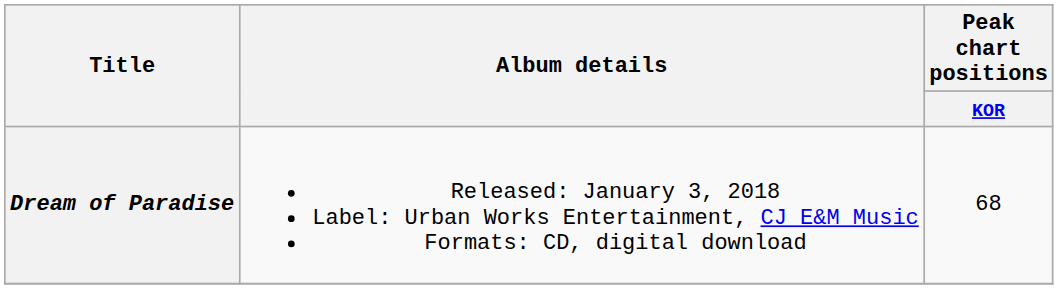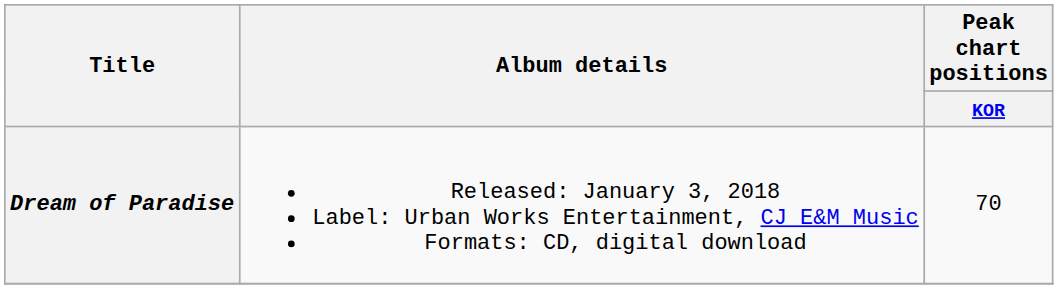Dream of Paradise | Peak chart positions / KOR: 68 -> 70
